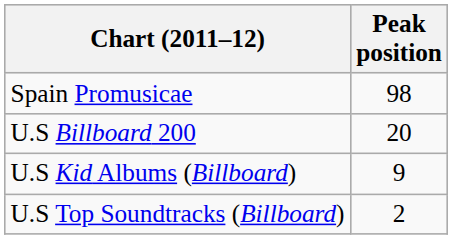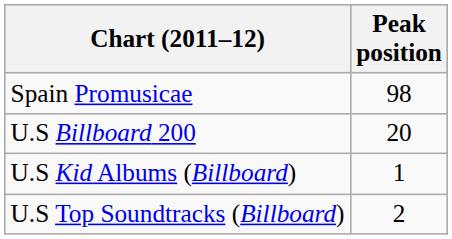U.S Kid Albums (Billboard) | Peak position: 9 -> 1
